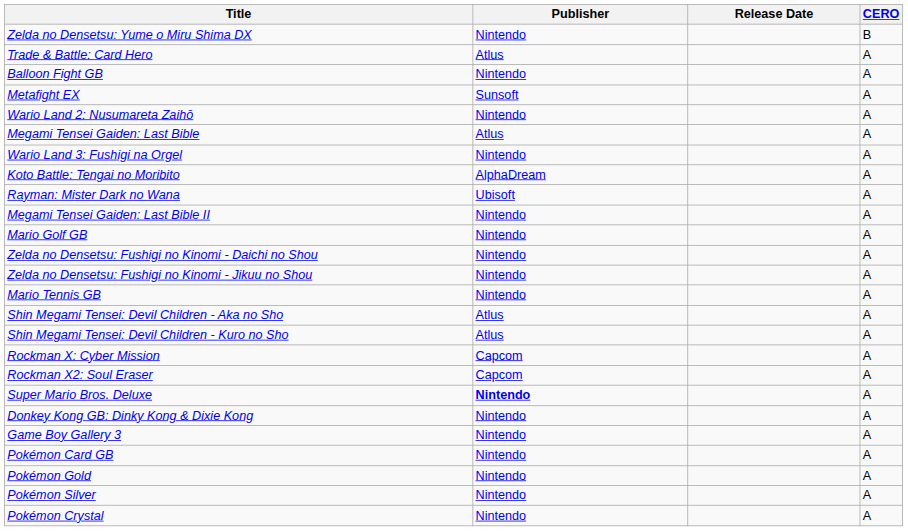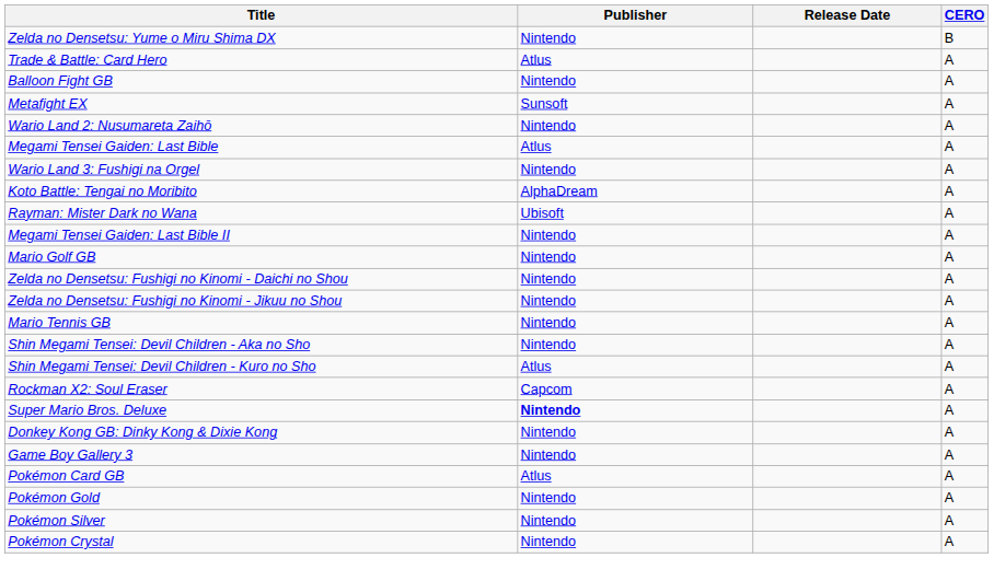Shin Megami Tensei: Devil Children - Aka no Sho | Publisher: Atlus -> Nintendo
- row: Rockman X: Cyber Mission | Capcom | A
Pokémon Card GB | Publisher: Nintendo -> Atlus
